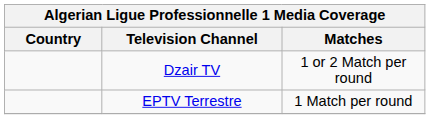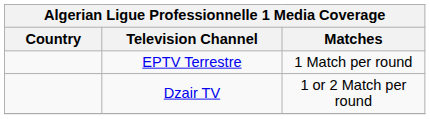rows swapped: EPTV Terrestre <-> Dzair TV
